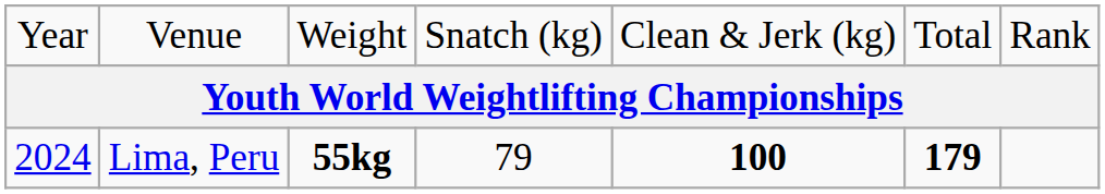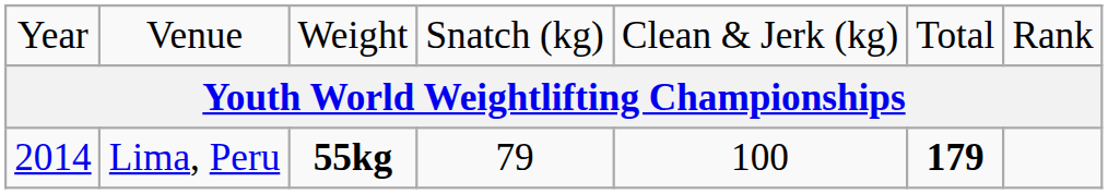Lima, Peru | column 1: 2024 -> 2014
Lima, Peru | column 5: bold -> normal
